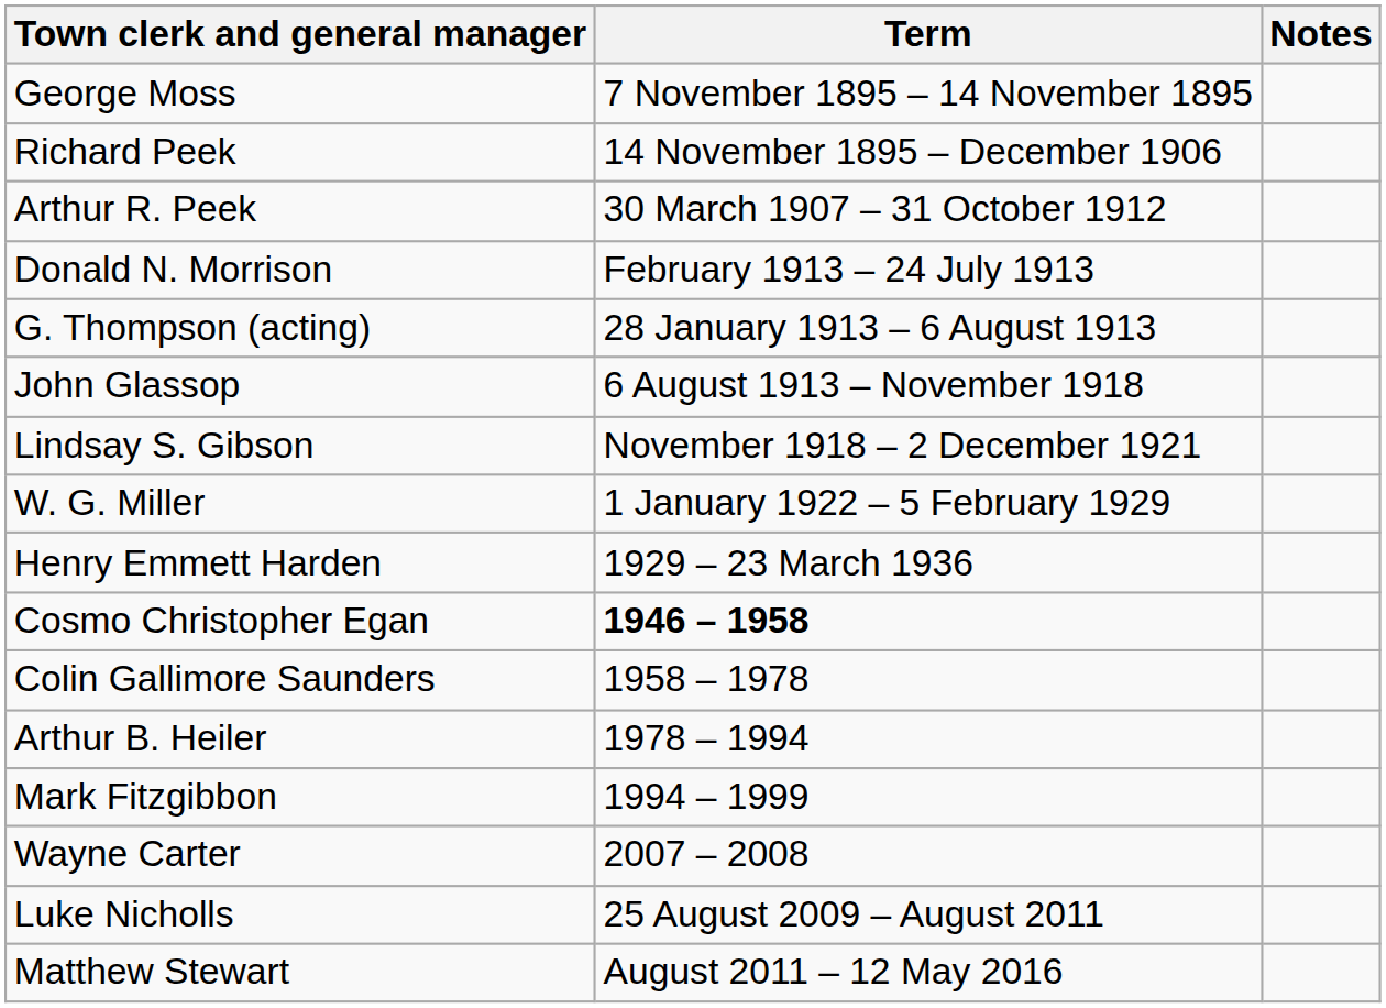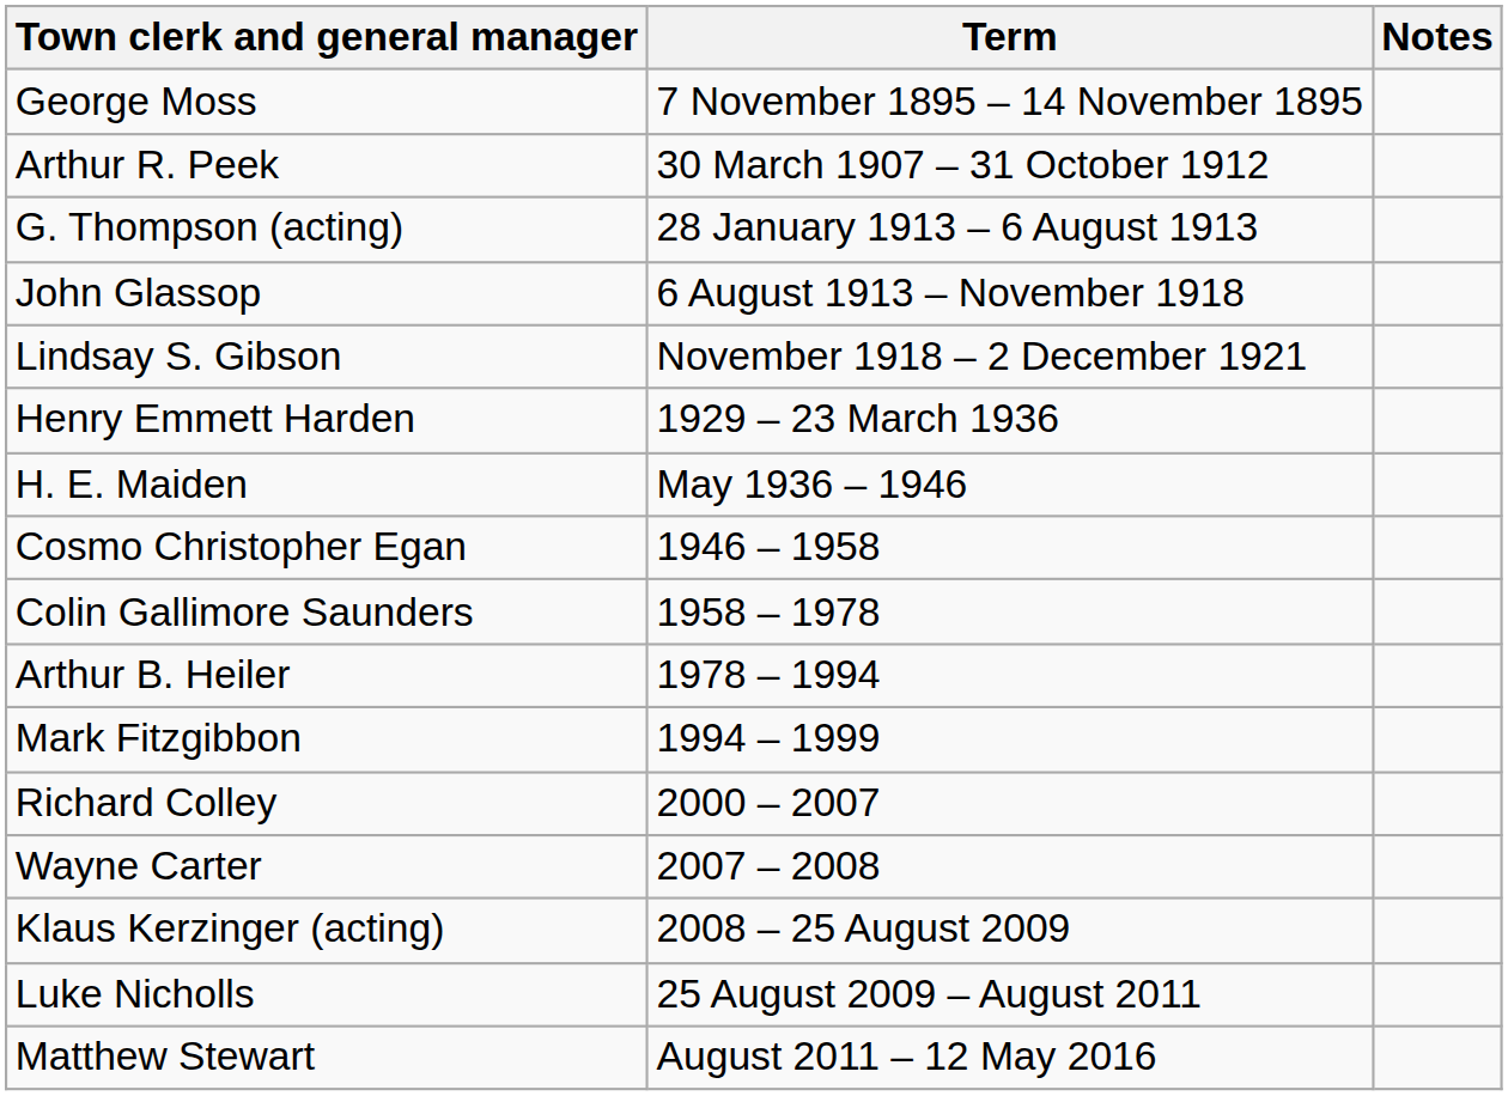- row: Richard Peek | 14 November 1895 – December 1906
- row: Donald N. Morrison | February 1913 – 24 July 1913
- row: W. G. Miller | 1 January 1922 – 5 February 1929
+ row: H. E. Maiden | May 1936 – 1946
Cosmo Christopher Egan | Term: bold -> normal
+ row: Richard Colley | 2000 – 2007
+ row: Klaus Kerzinger (acting) | 2008 – 25 August 2009
